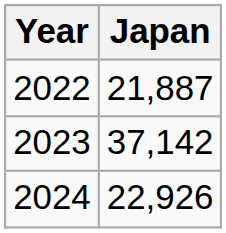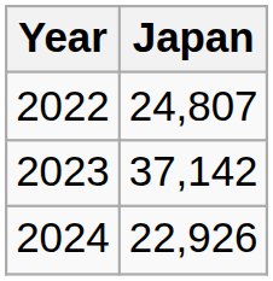2022 | Japan: 21,887 -> 24,807
